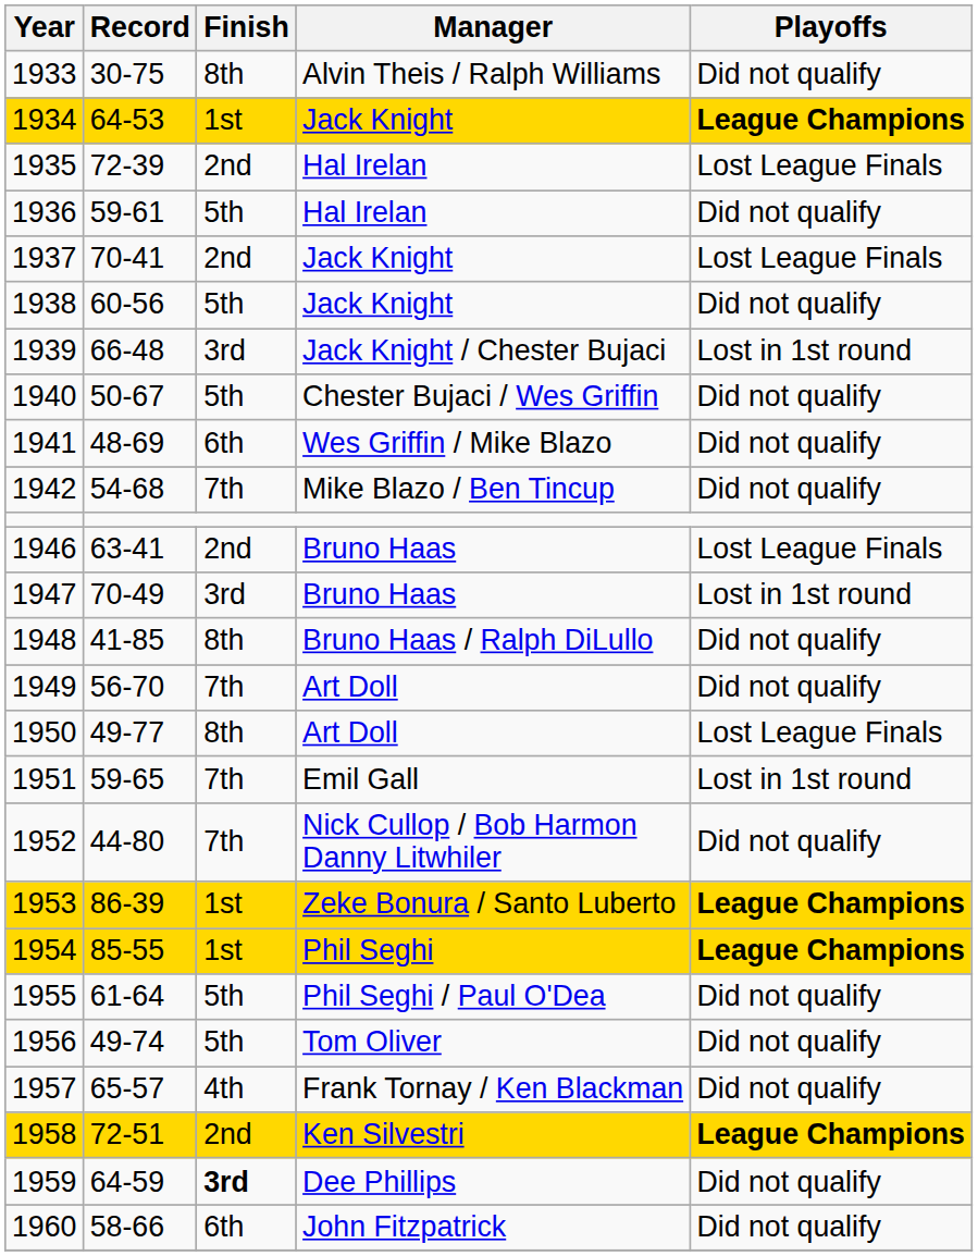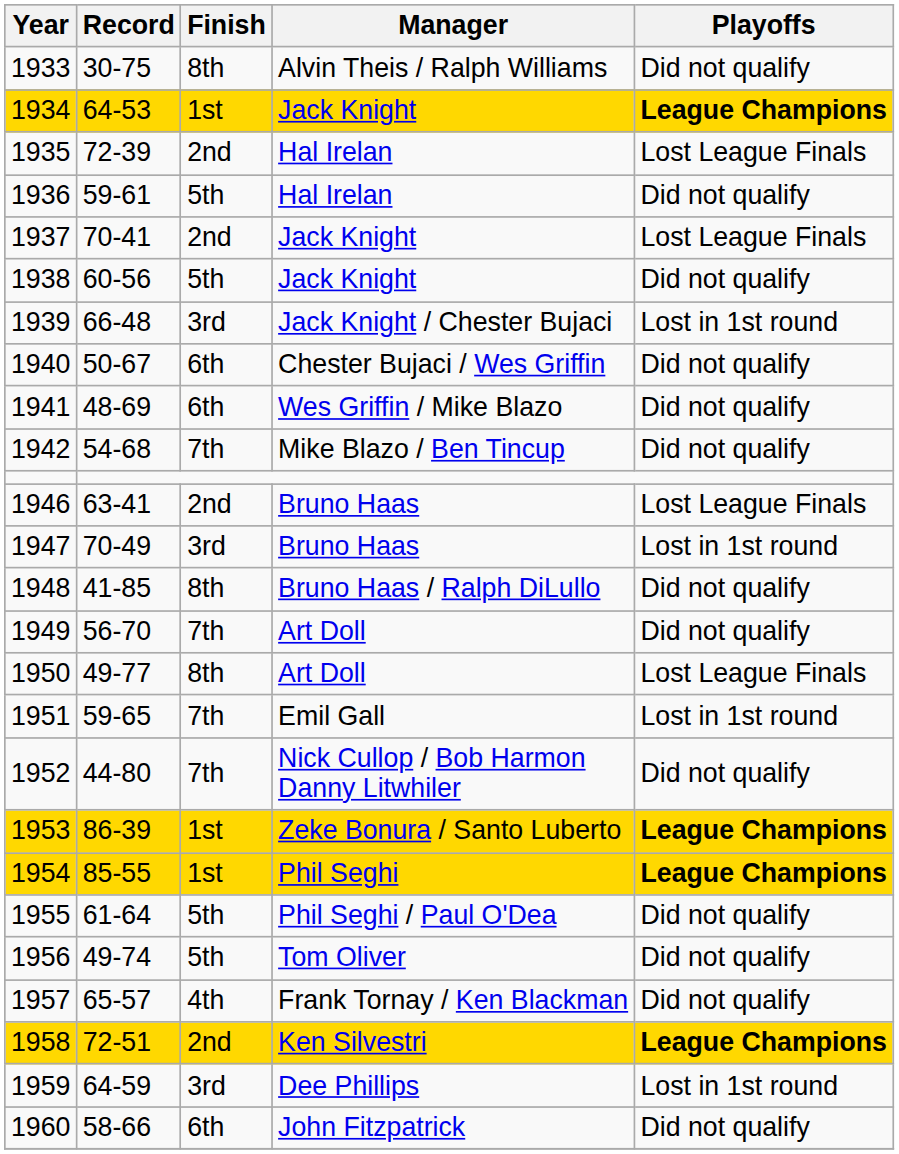1940 | Finish: 5th -> 6th
1959 | Finish: bold -> normal
1959 | Playoffs: Did not qualify -> Lost in 1st round
